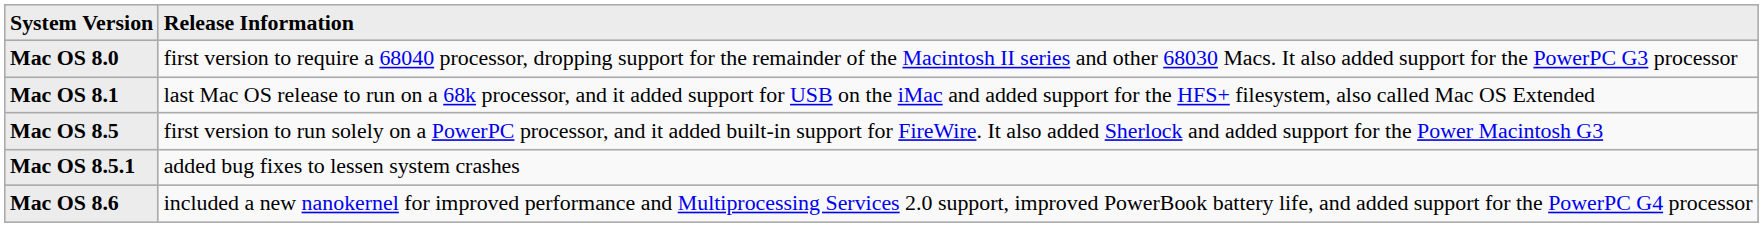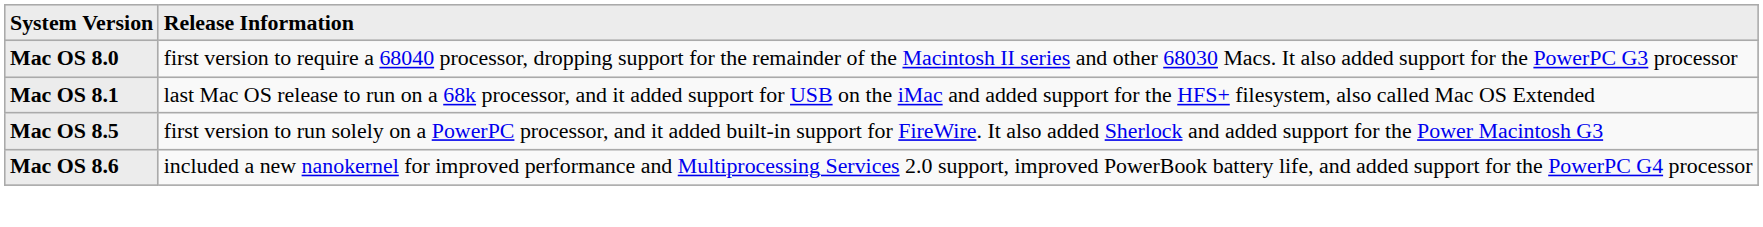- row: Mac OS 8.5.1 | added bug fixes to lessen system crashes
